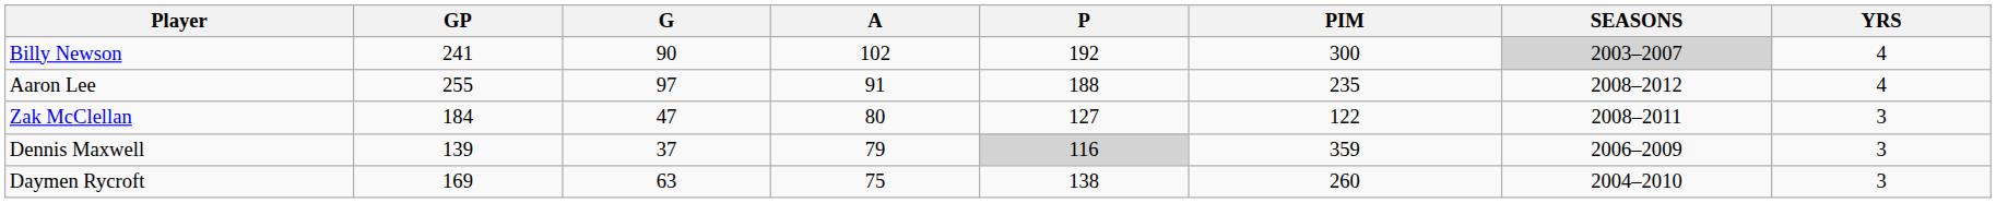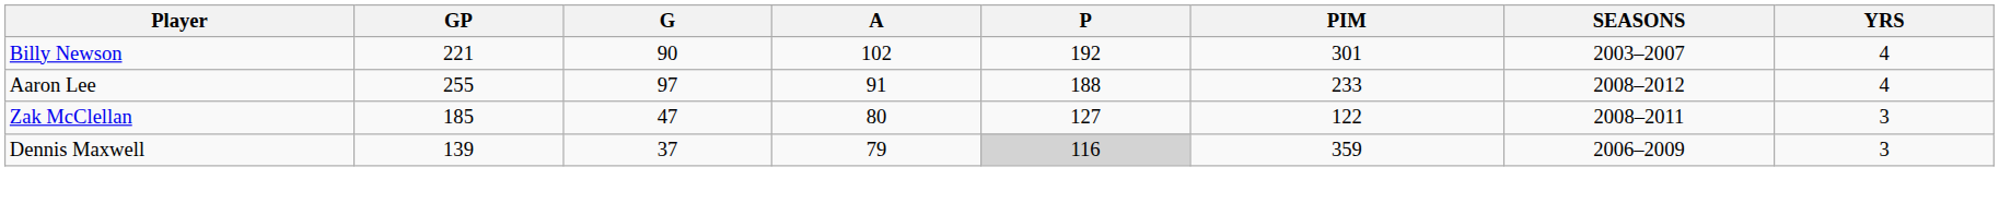Billy Newson | GP: 241 -> 221
Billy Newson | PIM: 300 -> 301
Billy Newson | SEASONS: lightgrey background -> no background
Aaron Lee | PIM: 235 -> 233
Zak McClellan | GP: 184 -> 185
- row: Daymen Rycroft | 169 | 63 | 75 | 138 | 260 | 2004–2010 | 3
